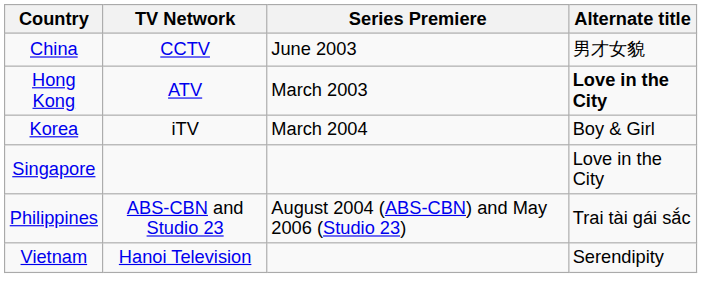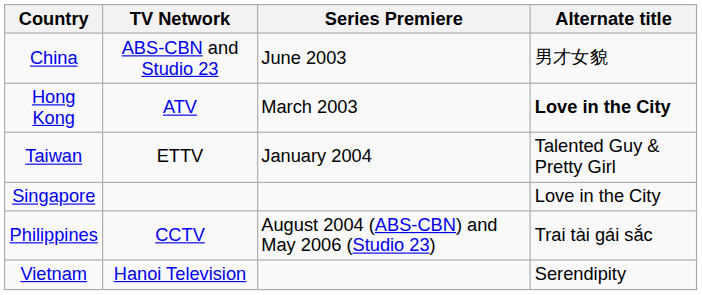China | TV Network: CCTV -> ABS-CBN and Studio 23
+ row: Taiwan | ETTV | January 2004 | Talented Guy & Pretty Girl
- row: Korea | iTV | March 2004 | Boy & Girl
Philippines | TV Network: ABS-CBN and Studio 23 -> CCTV
